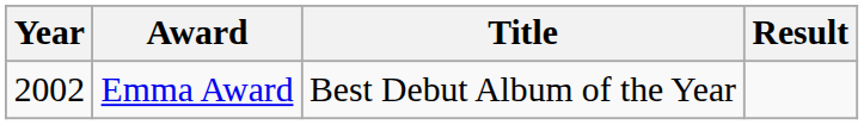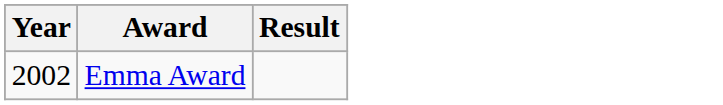- column: Title | Best Debut Album of the Year
